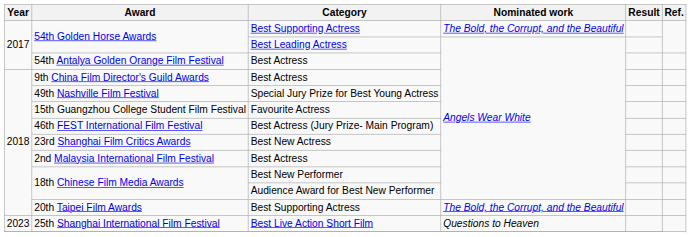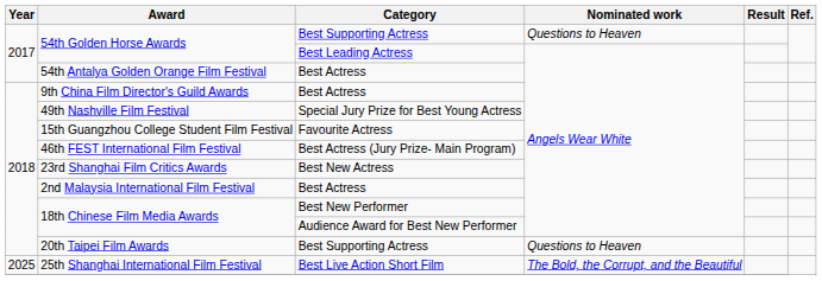54th Golden Horse Awards / Best Supporting Actress | Nominated work: The Bold, the Corrupt, and the Beautiful -> Questions to Heaven
20th Taipei Film Awards | Nominated work: The Bold, the Corrupt, and the Beautiful -> Questions to Heaven
25th Shanghai International Film Festival | Year: 2023 -> 2025
25th Shanghai International Film Festival | Nominated work: Questions to Heaven -> The Bold, the Corrupt, and the Beautiful
